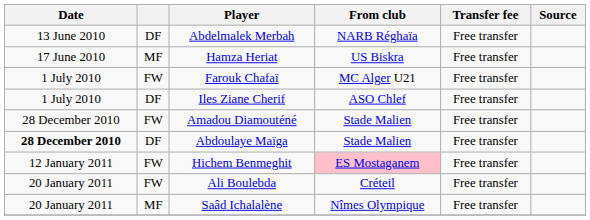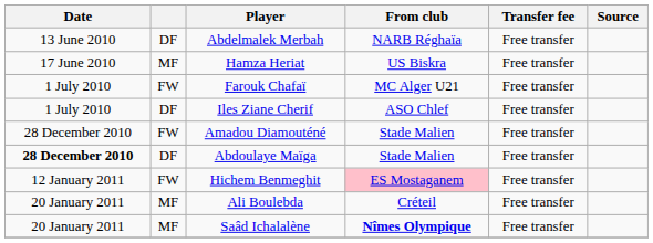Ali Boulebda | column 2: FW -> MF
Saâd Ichalalène | From club: normal -> bold
